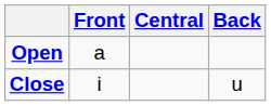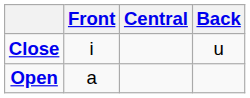rows swapped: Close <-> Open
